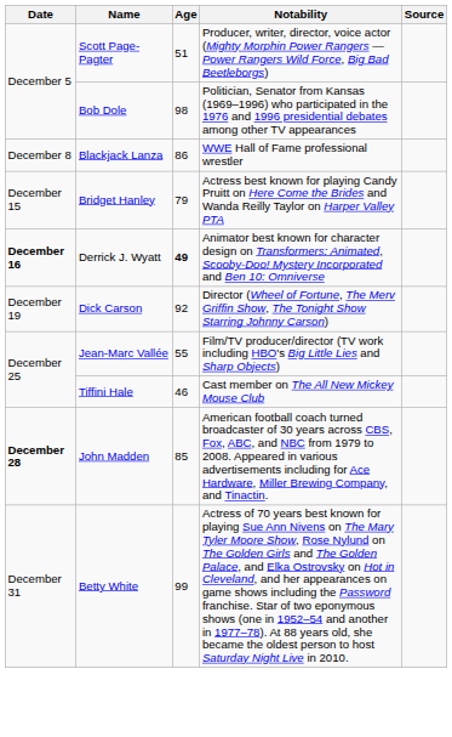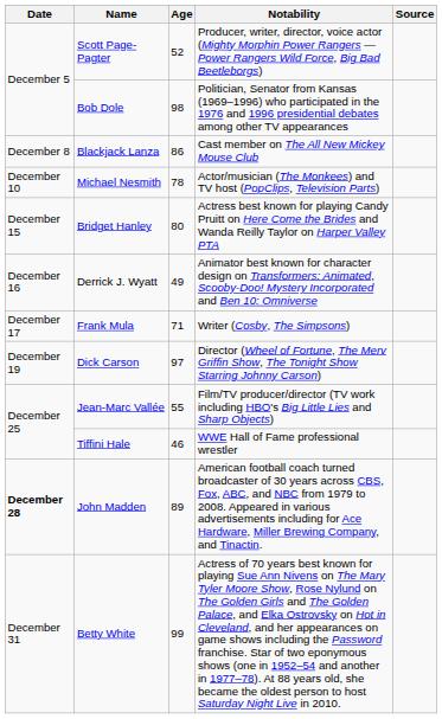Scott Page-Pagter | Age: 51 -> 52
Blackjack Lanza | Notability: WWE Hall of Fame professional wrestler -> Cast member on The All New Mickey Mouse Club
+ row: December 10 | Michael Nesmith | 78 | Actor/musician (The Monkees) and TV host (PopClips, Television Parts)
Bridget Hanley | Age: 79 -> 80
Derrick J. Wyatt | Date: bold -> normal
Derrick J. Wyatt | Age: bold -> normal
+ row: December 17 | Frank Mula | 71 | Writer (Cosby, The Simpsons)
Dick Carson | Age: 92 -> 97
Tiffini Hale | Notability: Cast member on The All New Mickey Mouse Club -> WWE Hall of Fame professional wrestler
John Madden | Age: 85 -> 89
